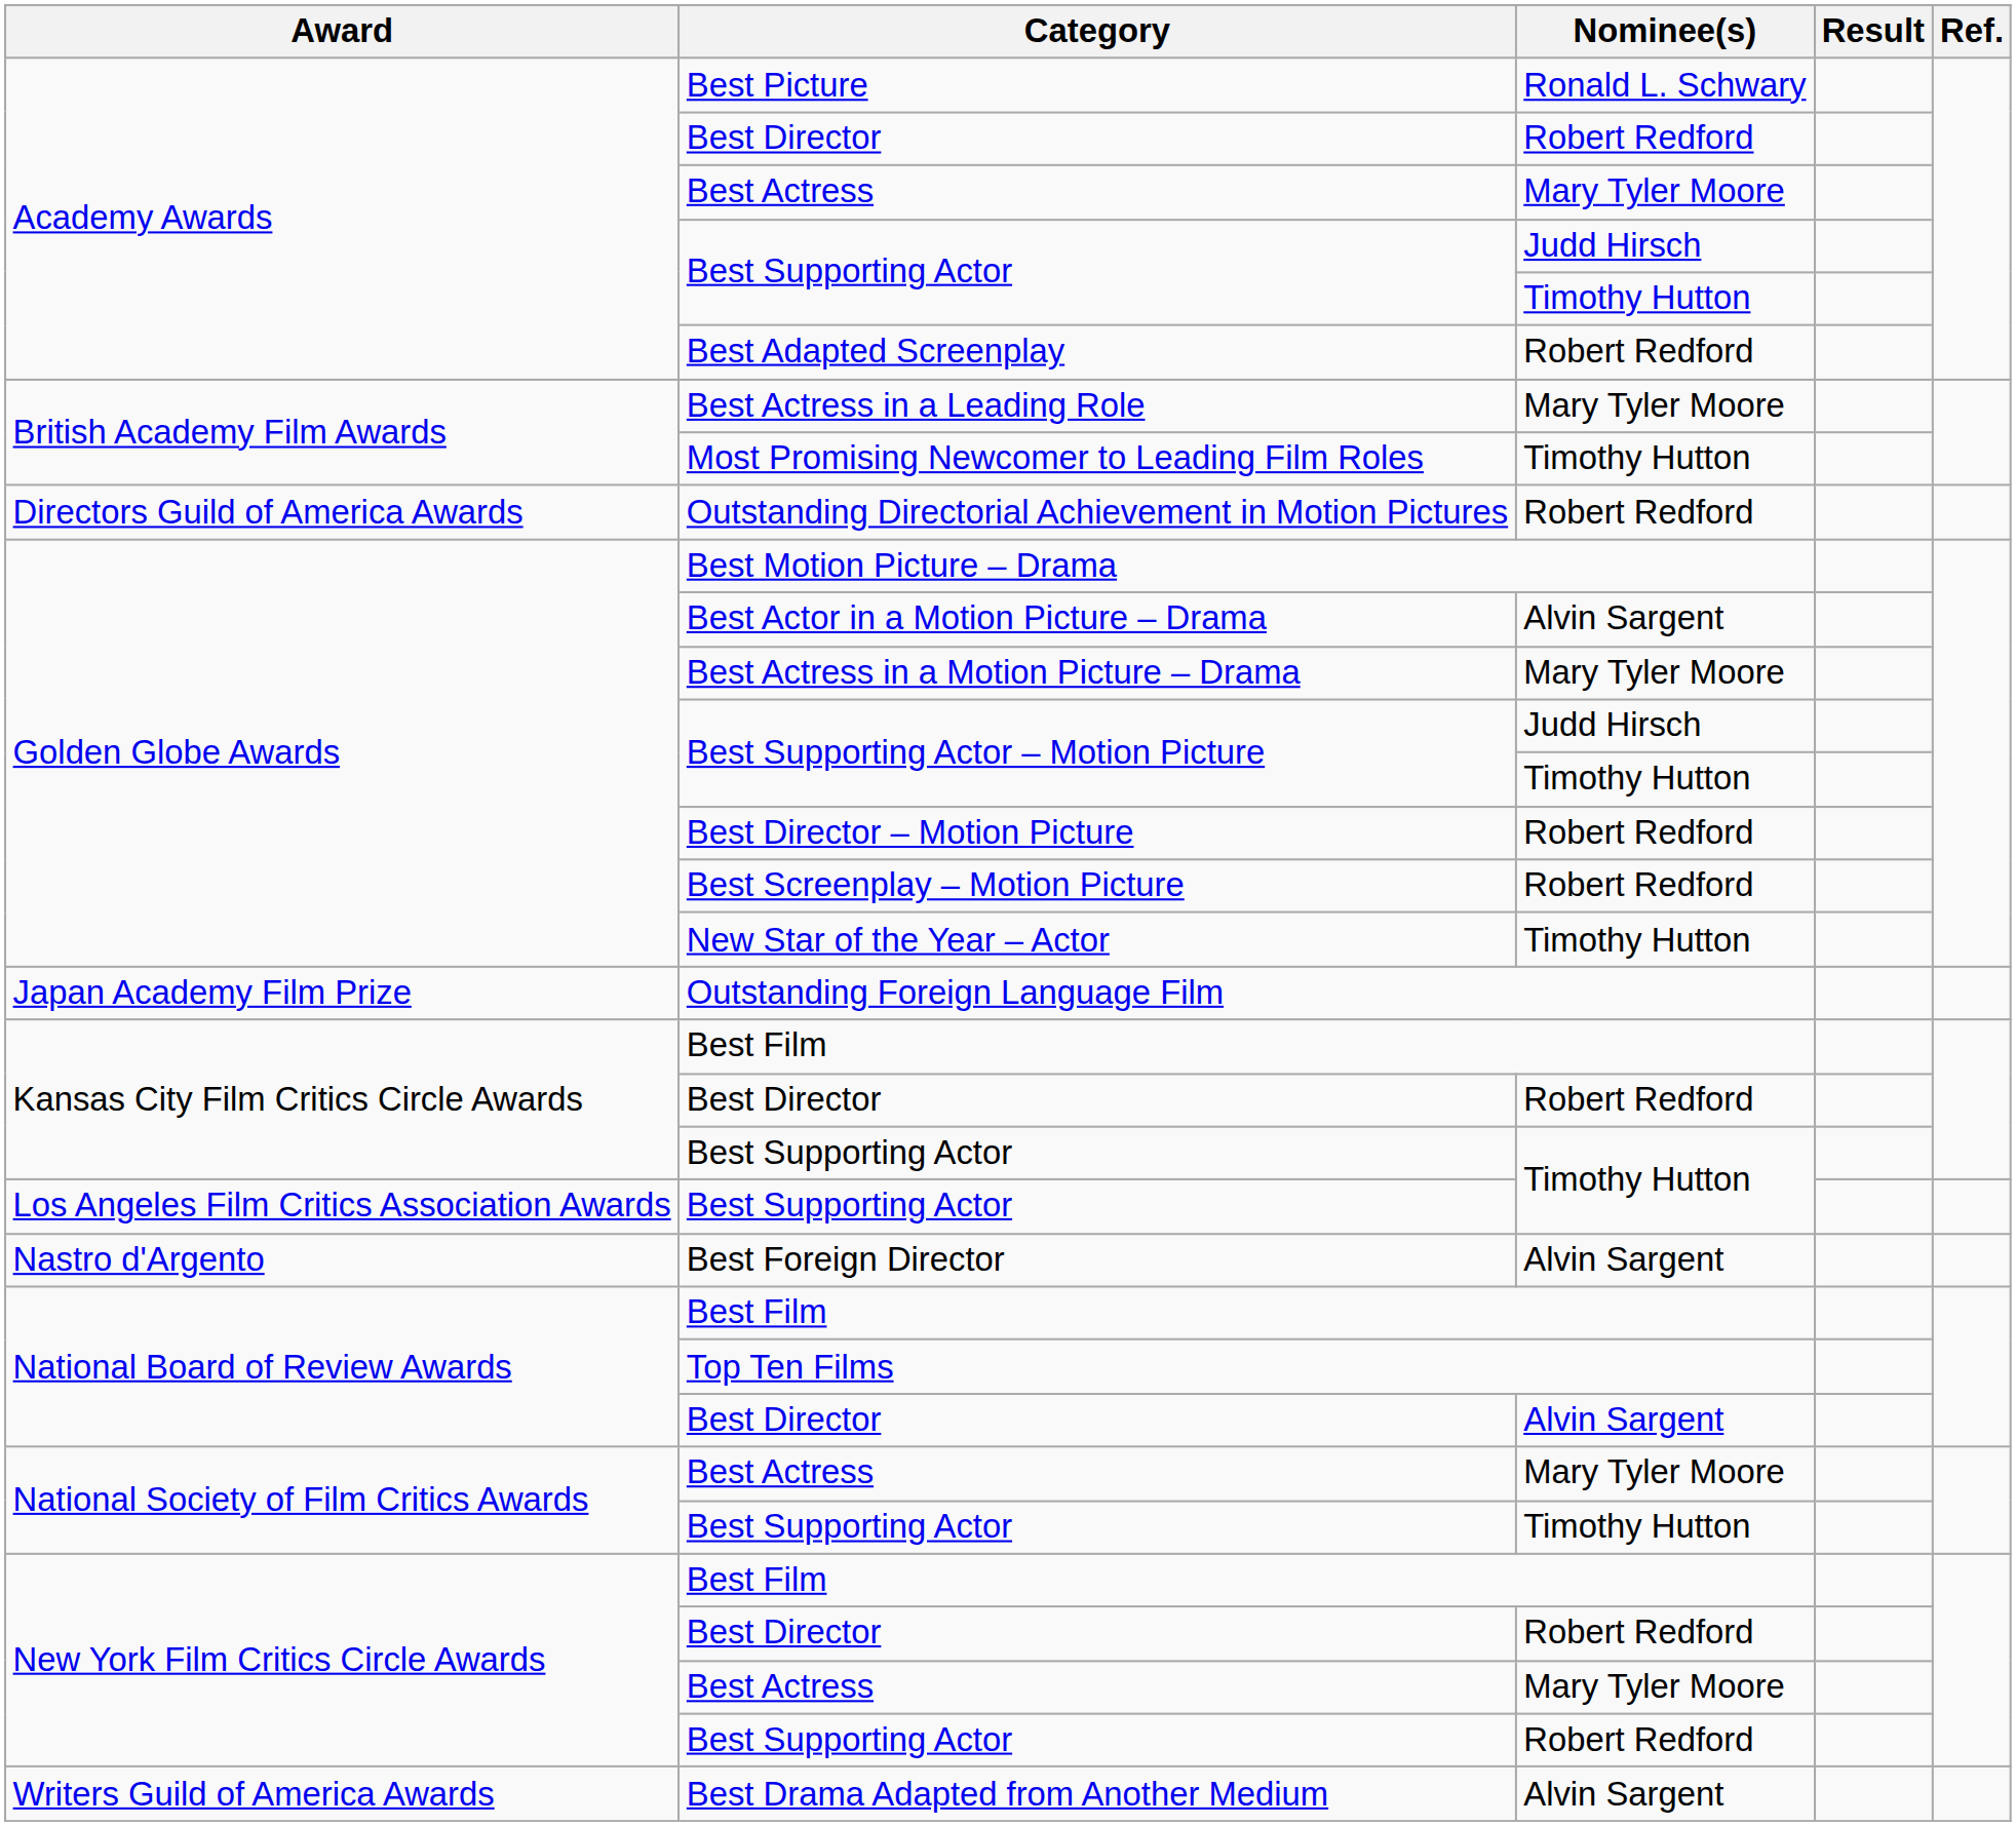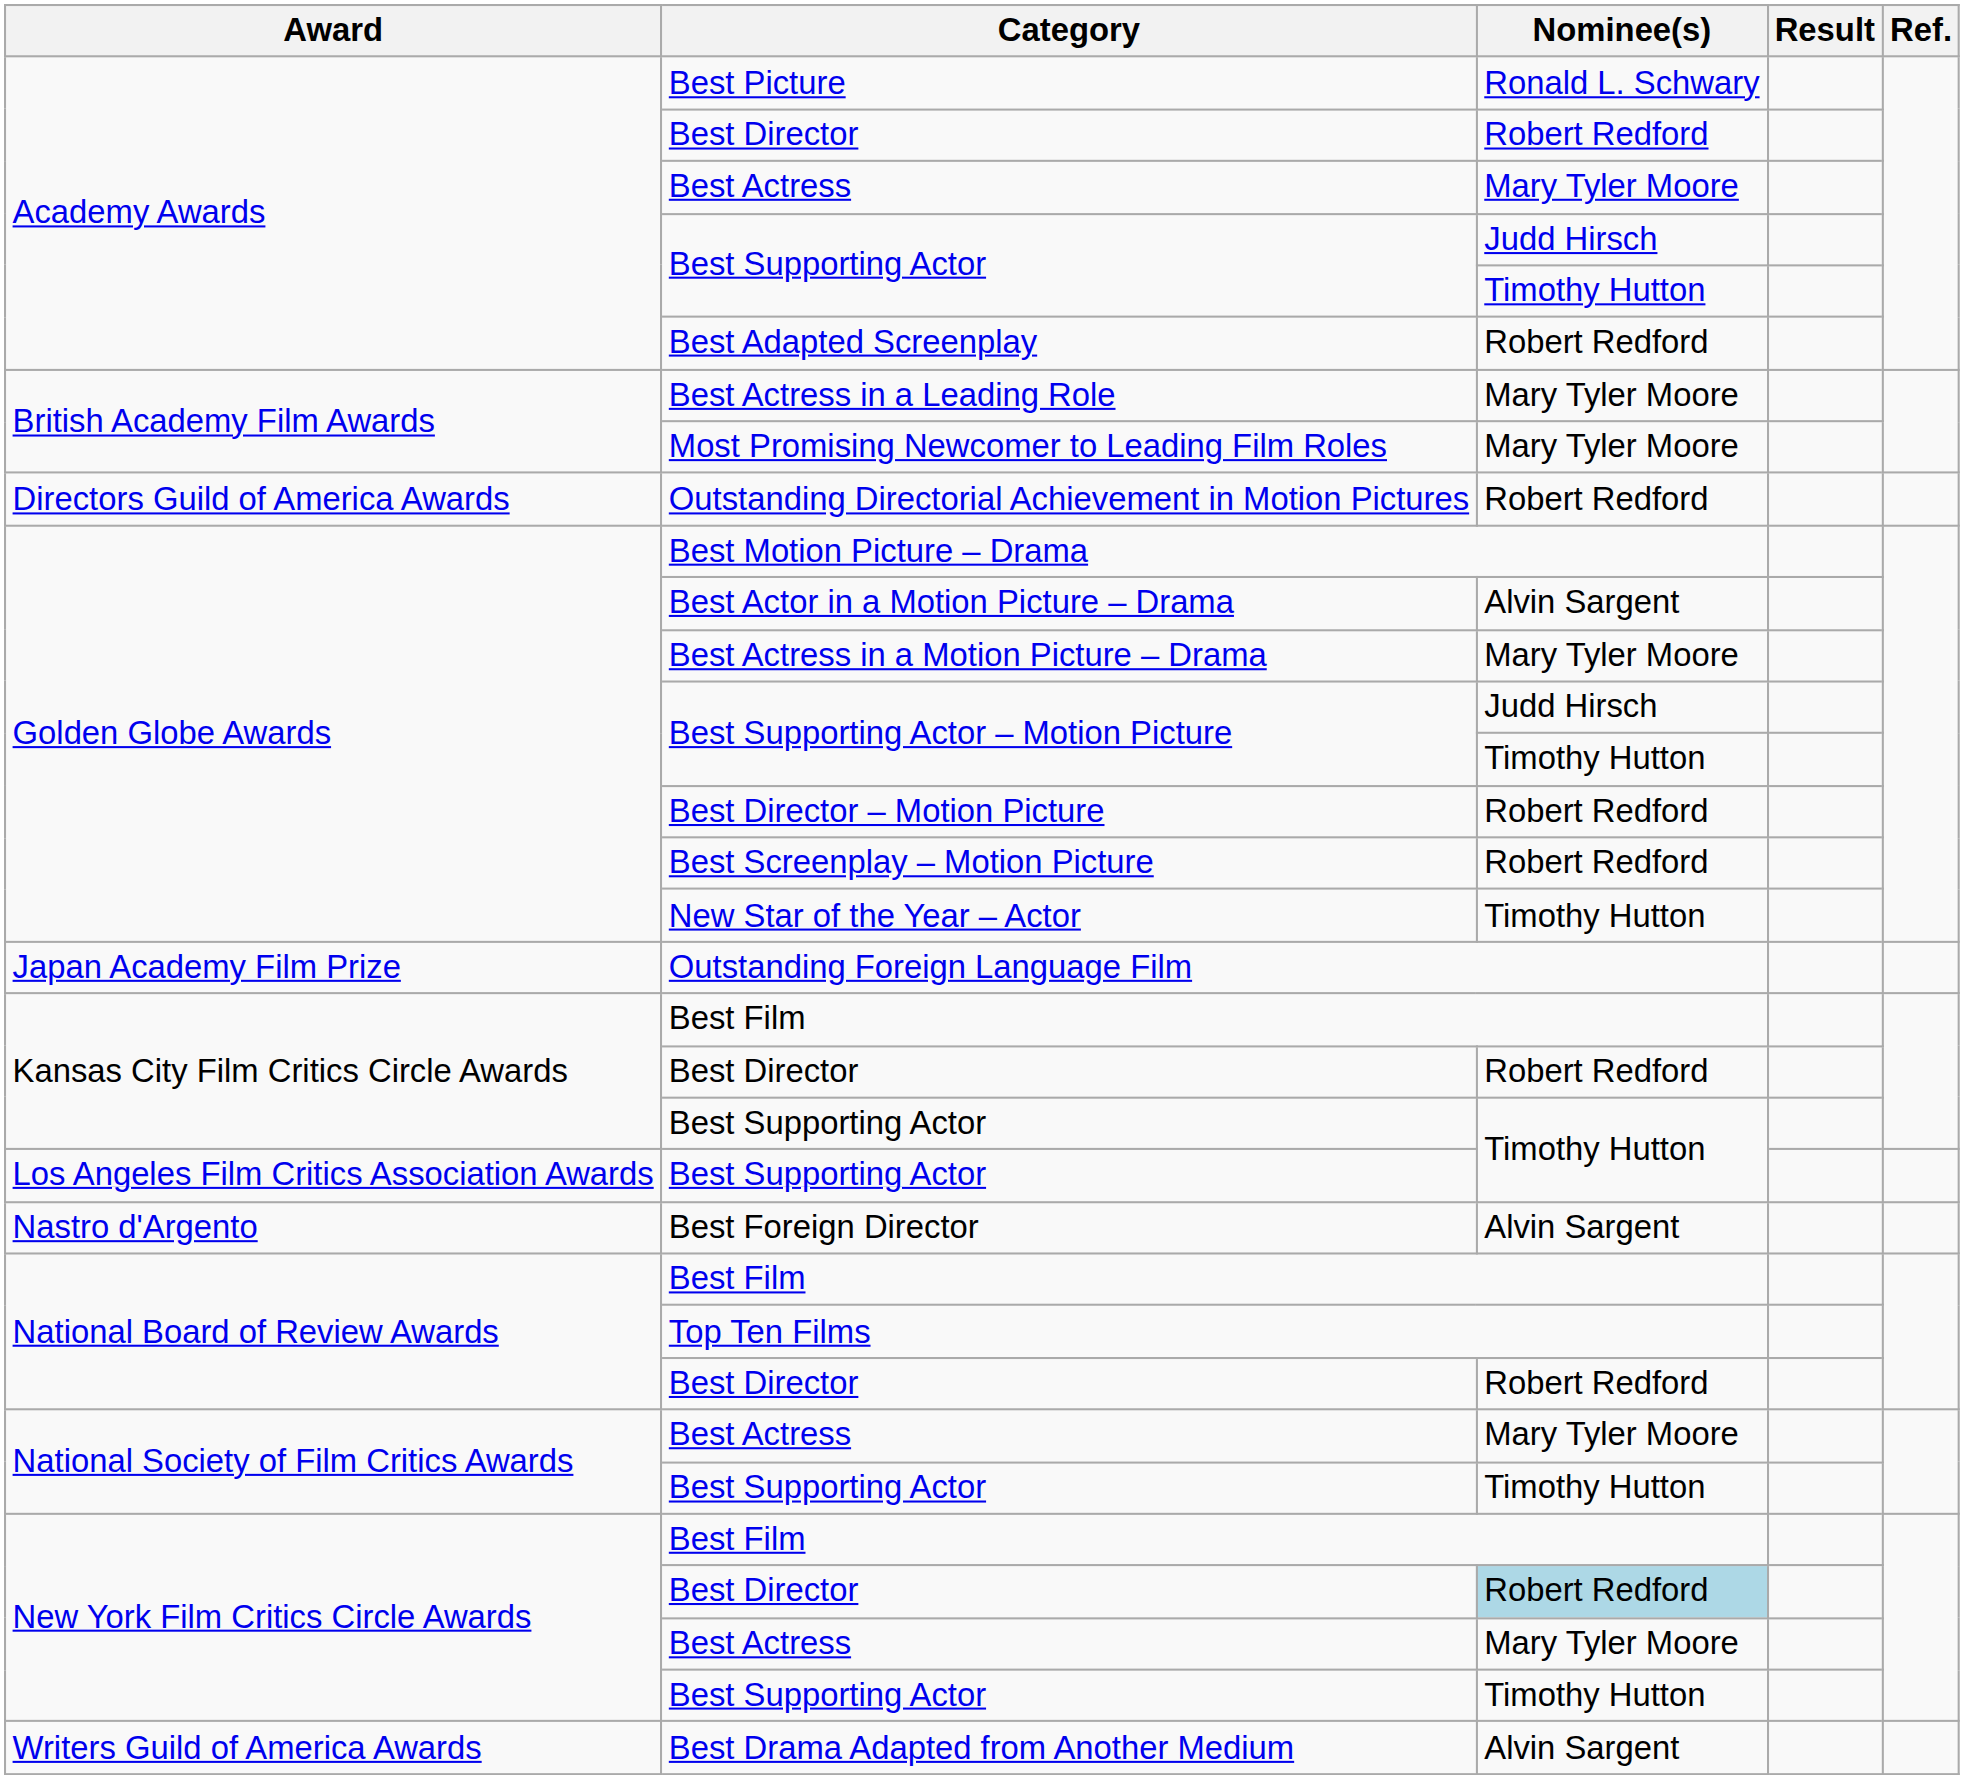Most Promising Newcomer to Leading Film Roles | Nominee(s): Timothy Hutton -> Mary Tyler Moore
National Board of Review Awards / Best Director | Nominee(s): Alvin Sargent -> Robert Redford
New York Film Critics Circle Awards / Best Director | Nominee(s): no background -> lightblue background
New York Film Critics Circle Awards / Best Supporting Actor | Nominee(s): Robert Redford -> Timothy Hutton
